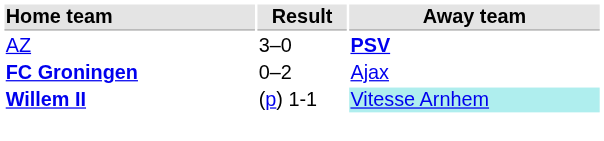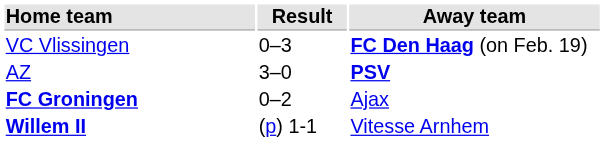+ row: VC Vlissingen | 0–3 | FC Den Haag (on Feb. 19)
Willem II | Away team: paleturquoise background -> no background
